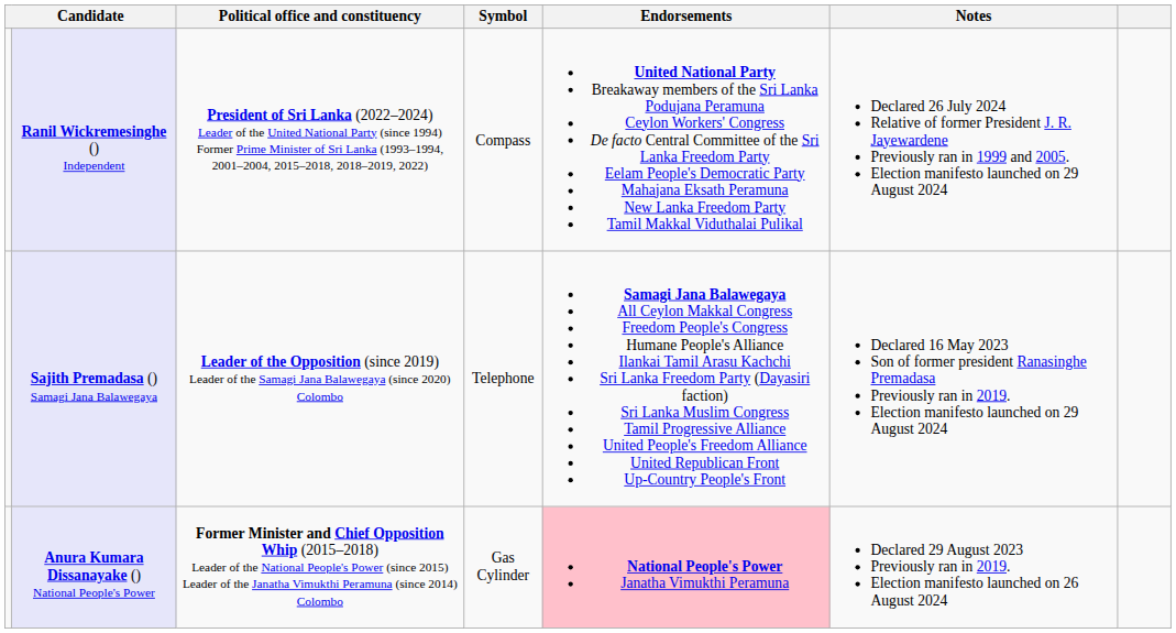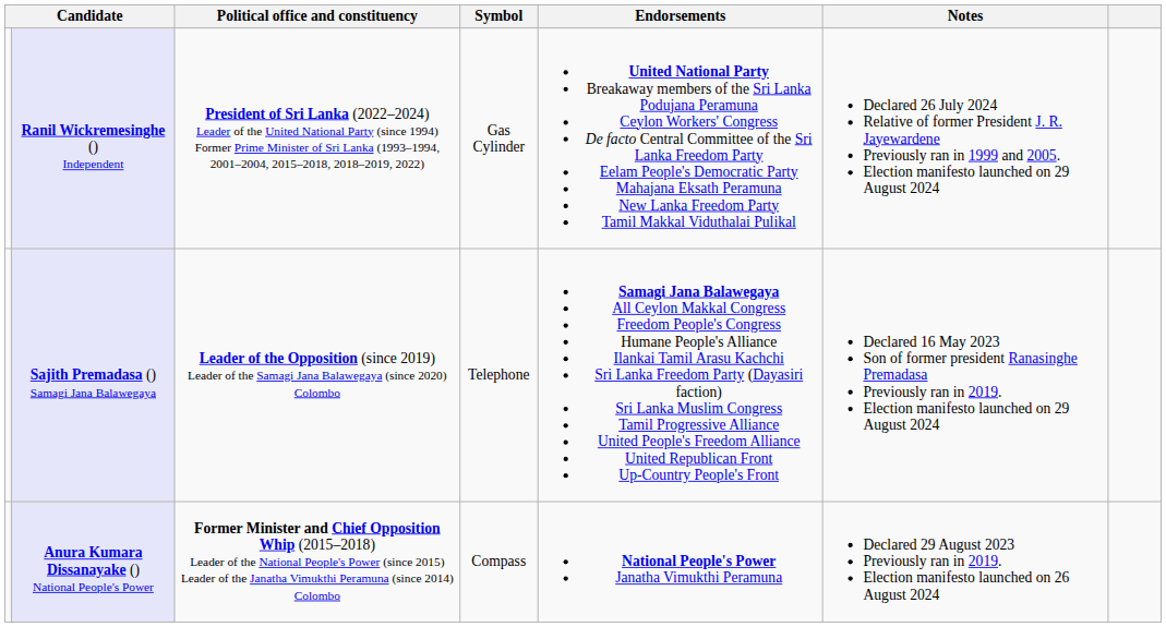Ranil Wickremesinghe () Independent | Symbol: Compass -> Gas Cylinder
Anura Kumara Dissanayake () National People's Power | Symbol: Gas Cylinder -> Compass
Anura Kumara Dissanayake () National People's Power | Endorsements: pink background -> no background
